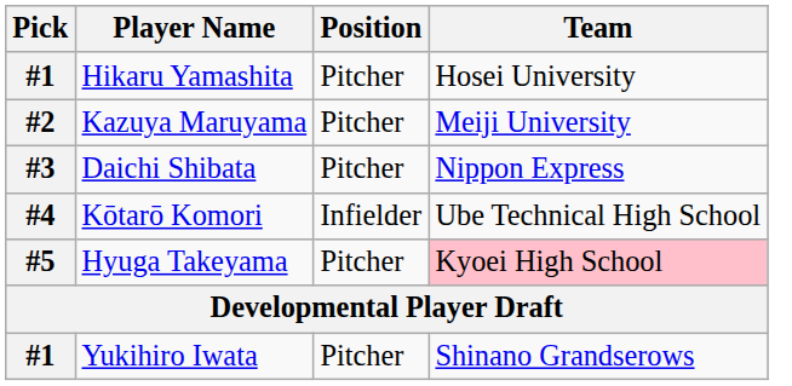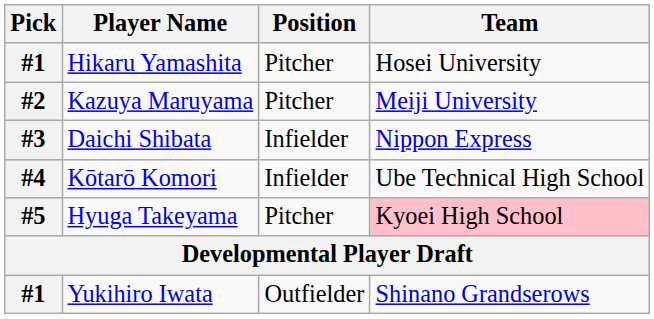Daichi Shibata | Position: Pitcher -> Infielder
Yukihiro Iwata | Position: Pitcher -> Outfielder
